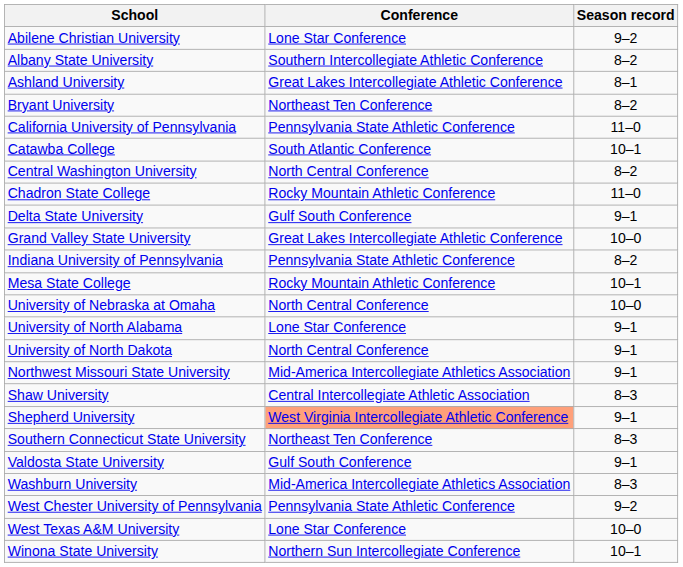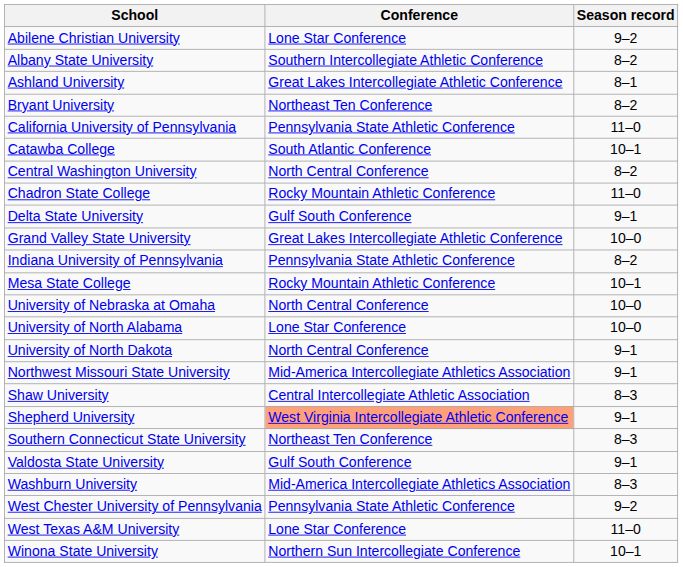University of North Alabama | Season record: 9–1 -> 10–0
West Texas A&M University | Season record: 10–0 -> 11–0
